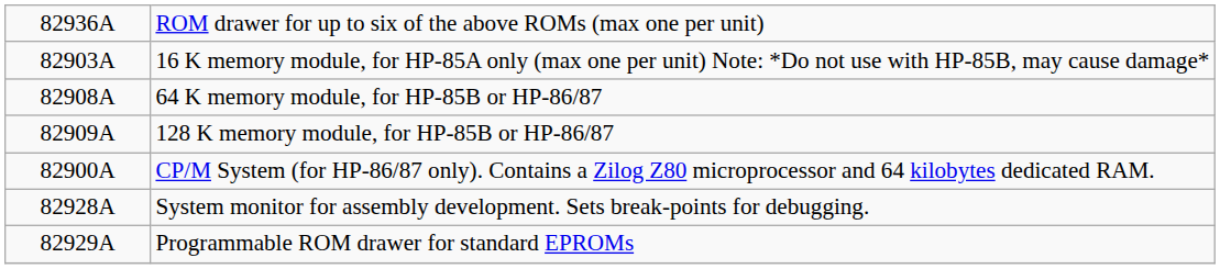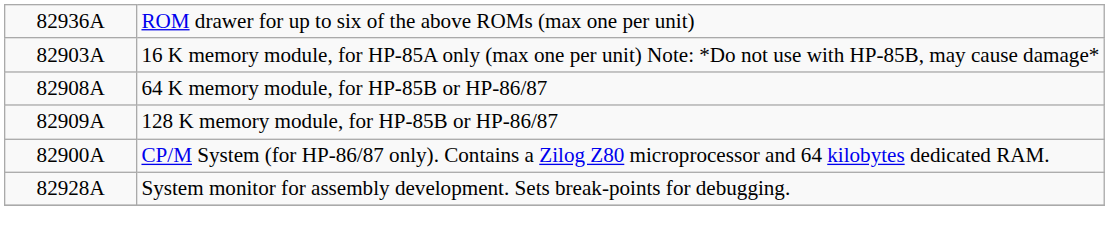- row: 82929A | Programmable ROM drawer for standard EPROMs
